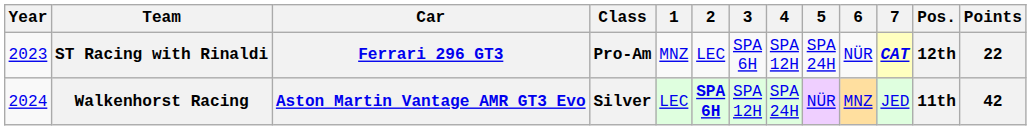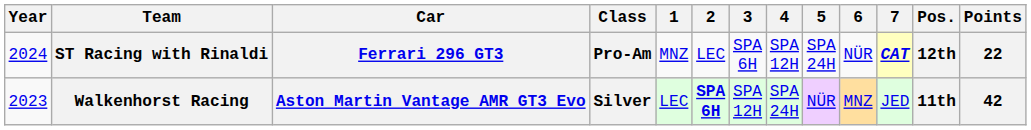ST Racing with Rinaldi | Year: 2023 -> 2024
Walkenhorst Racing | Year: 2024 -> 2023
